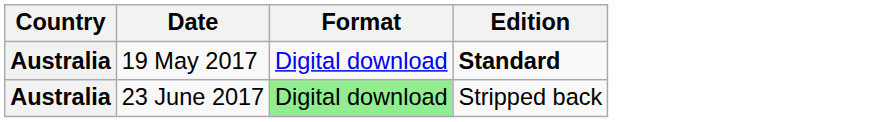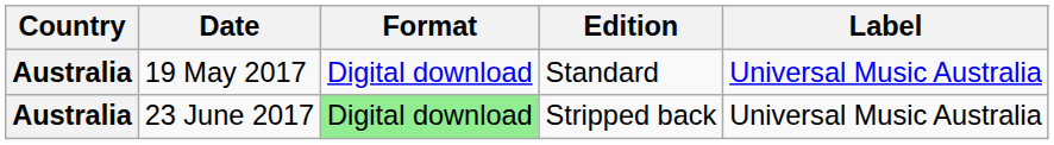+ column: Label | Universal Music Australia | Universal Music Australia
19 May 2017 | Edition: bold -> normal
